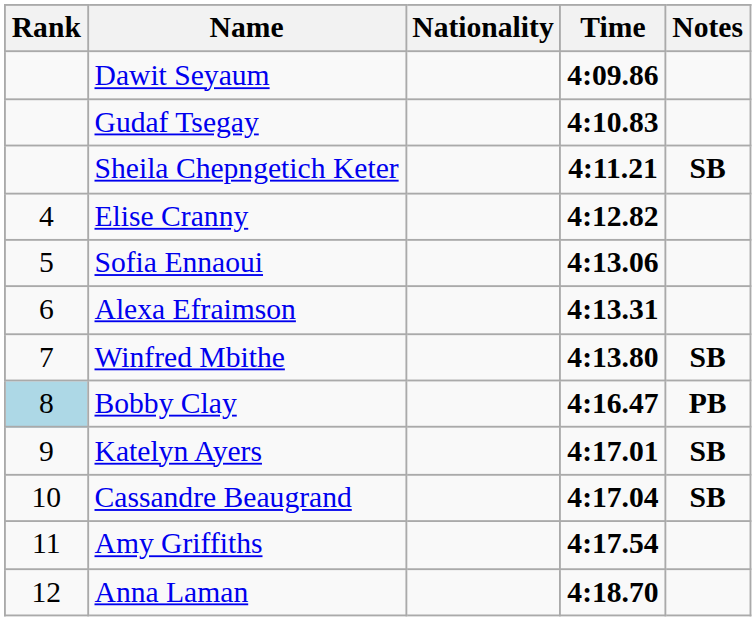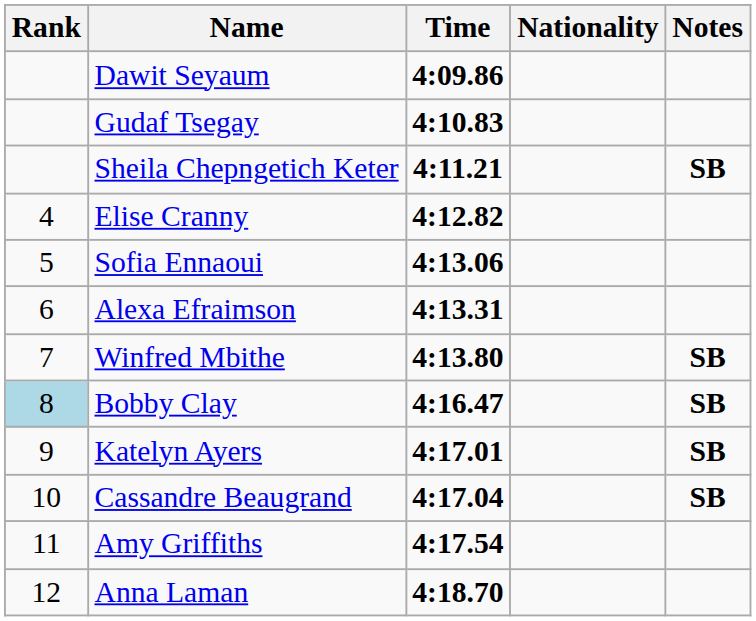columns swapped: Nationality <-> Time
Bobby Clay | Notes: PB -> SB
